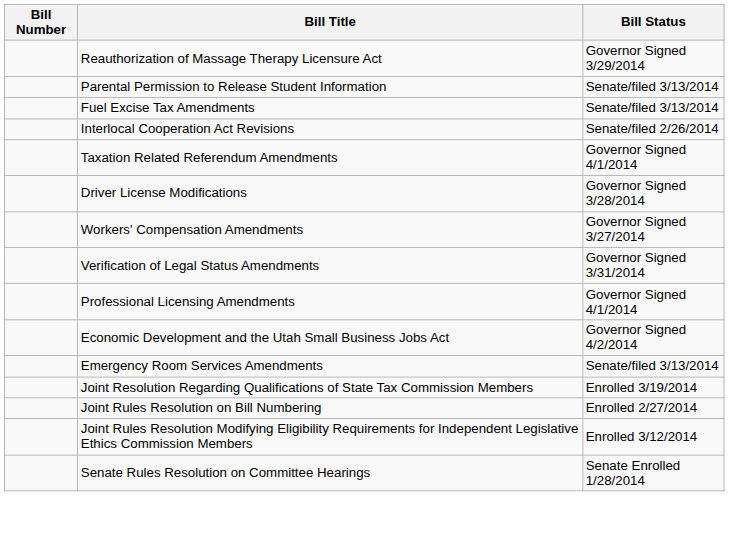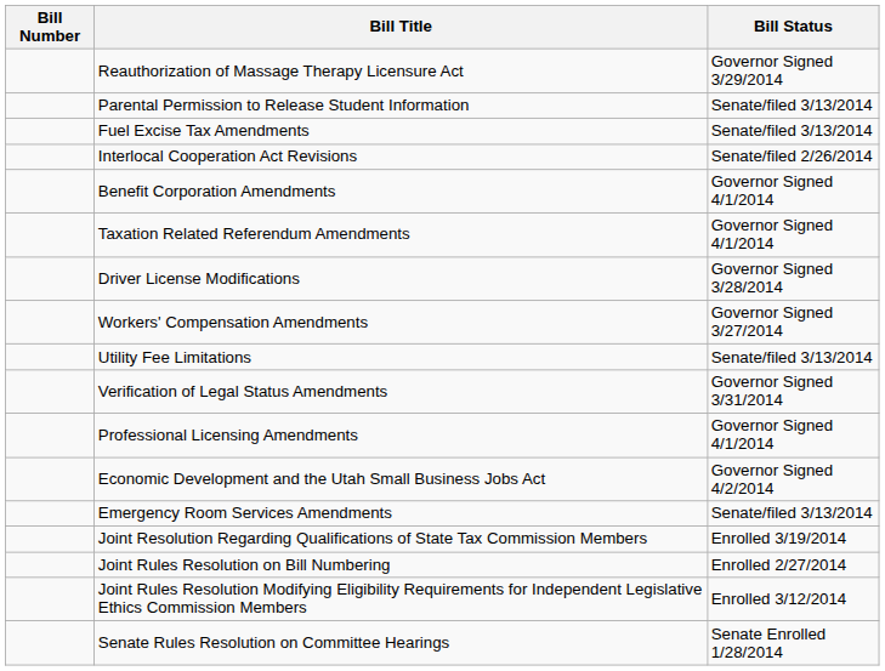+ row: Benefit Corporation Amendments | Governor Signed 4/1/2014
+ row: Utility Fee Limitations | Senate/filed 3/13/2014
